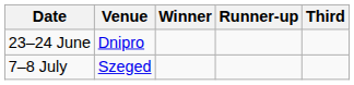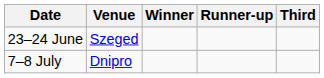23–24 June | Venue: Dnipro -> Szeged
7–8 July | Venue: Szeged -> Dnipro
